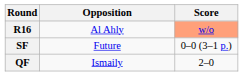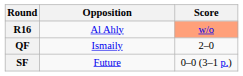rows swapped: QF <-> SF
